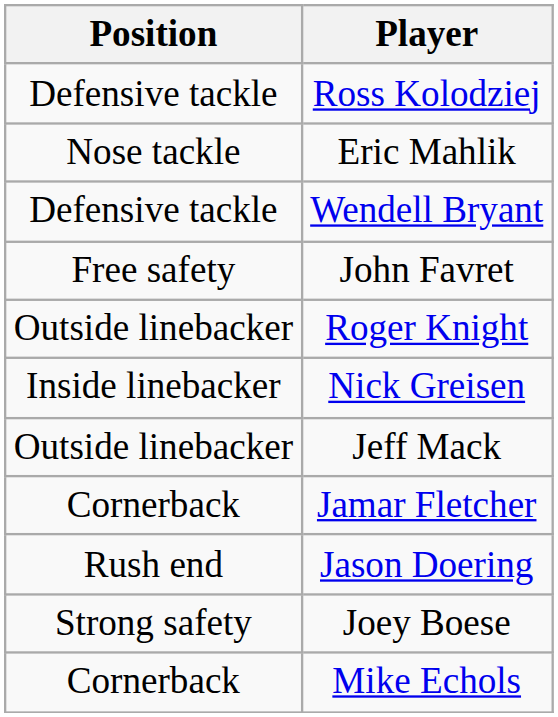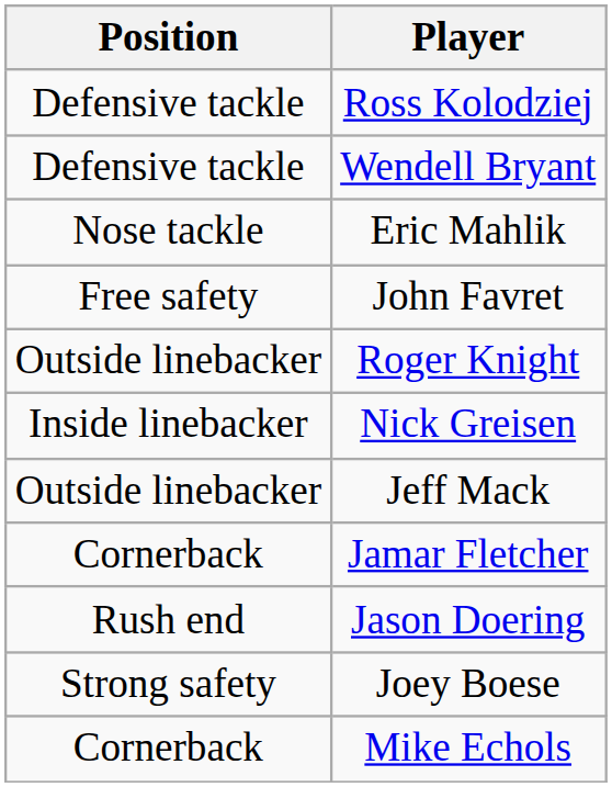rows swapped: Eric Mahlik <-> Wendell Bryant
